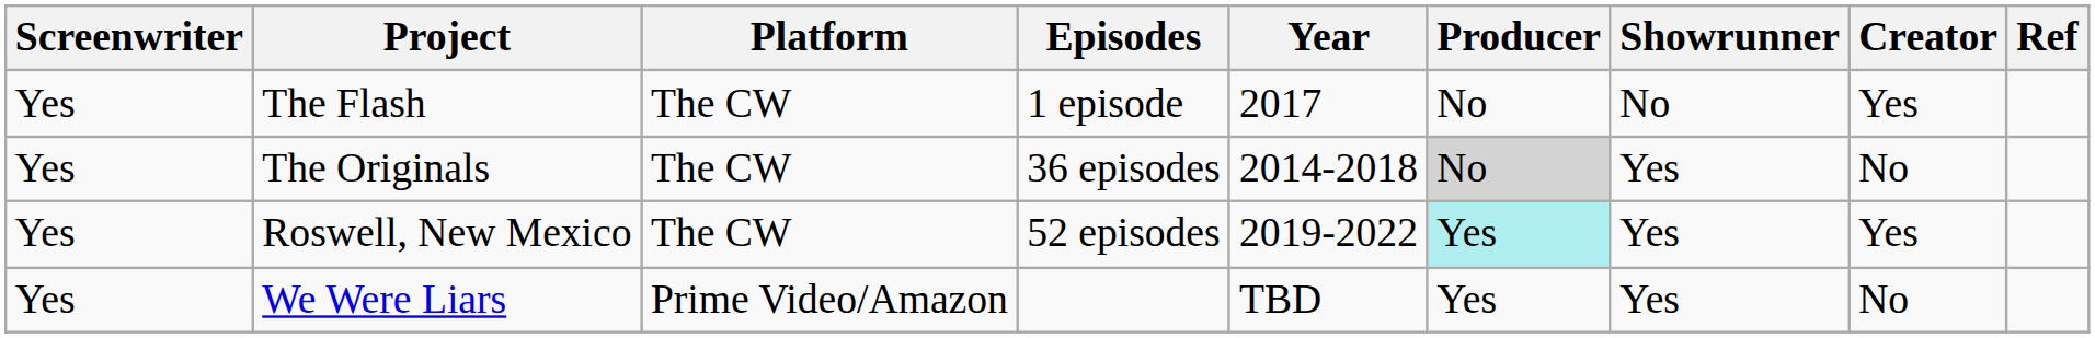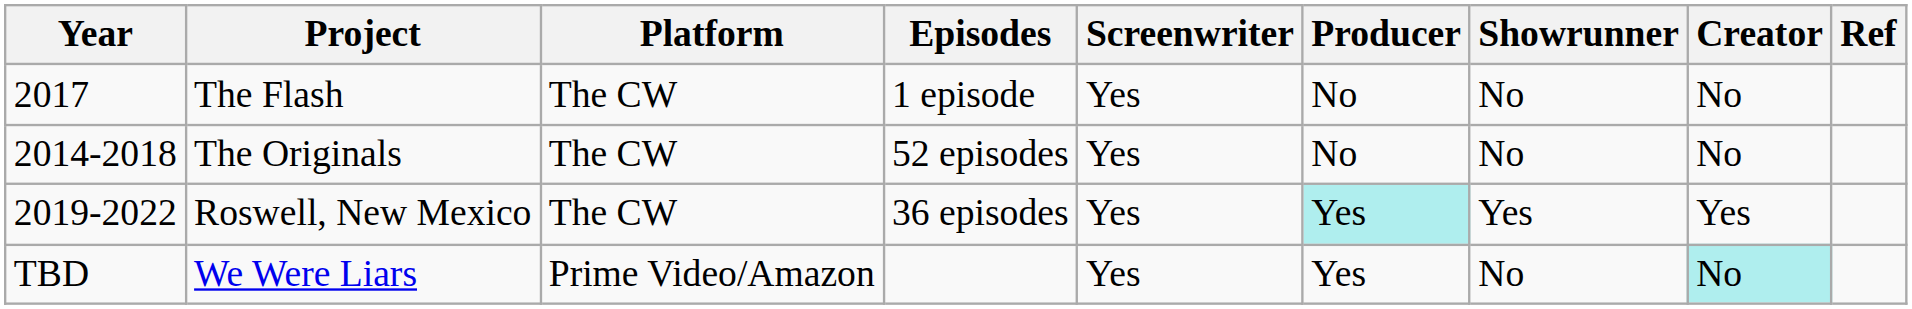columns swapped: Year <-> Screenwriter
The Flash | Creator: Yes -> No
The Originals | Episodes: 36 episodes -> 52 episodes
The Originals | Producer: lightgrey background -> no background
The Originals | Showrunner: Yes -> No
Roswell, New Mexico | Episodes: 52 episodes -> 36 episodes
We Were Liars | Showrunner: Yes -> No
We Were Liars | Creator: no background -> paleturquoise background
